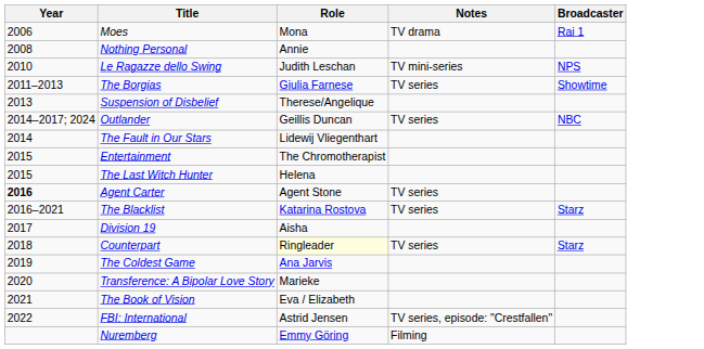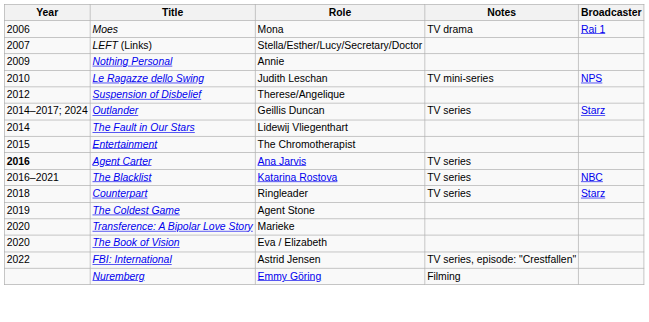+ row: 2007 | LEFT (Links) | Stella/Esther/Lucy/Secretary/Doctor
Nothing Personal | Year: 2008 -> 2009
- row: 2011–2013 | The Borgias | Giulia Farnese | TV series | Showtime
Suspension of Disbelief | Year: 2013 -> 2012
Outlander | Broadcaster: NBC -> Starz
- row: 2015 | The Last Witch Hunter | Helena
Agent Carter | Role: Agent Stone -> Ana Jarvis
The Blacklist | Broadcaster: Starz -> NBC
- row: 2017 | Division 19 | Aisha
Counterpart | Role: lightyellow background -> no background
The Coldest Game | Role: Ana Jarvis -> Agent Stone
The Book of Vision | Year: 2021 -> 2020
